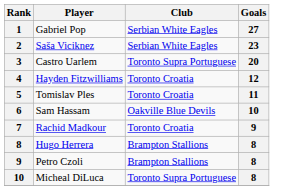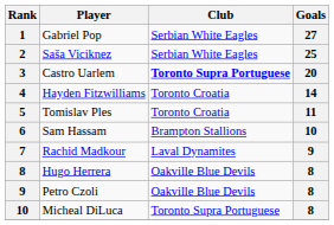Saša Viciknez | Goals: 23 -> 25
Castro Uarlem | Club: normal -> bold
Hayden Fitzwilliams | Goals: 12 -> 14
Sam Hassam | Club: Oakville Blue Devils -> Brampton Stallions
Rachid Madkour | Club: Toronto Croatia -> Laval Dynamites
Hugo Herrera | Club: Brampton Stallions -> Oakville Blue Devils
Petro Czoli | Club: Brampton Stallions -> Oakville Blue Devils
